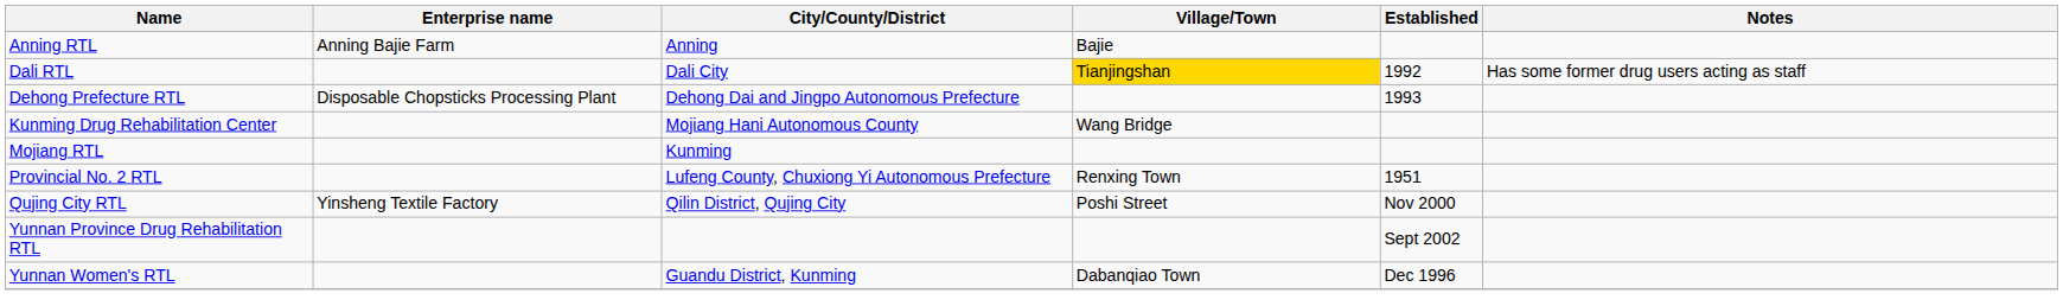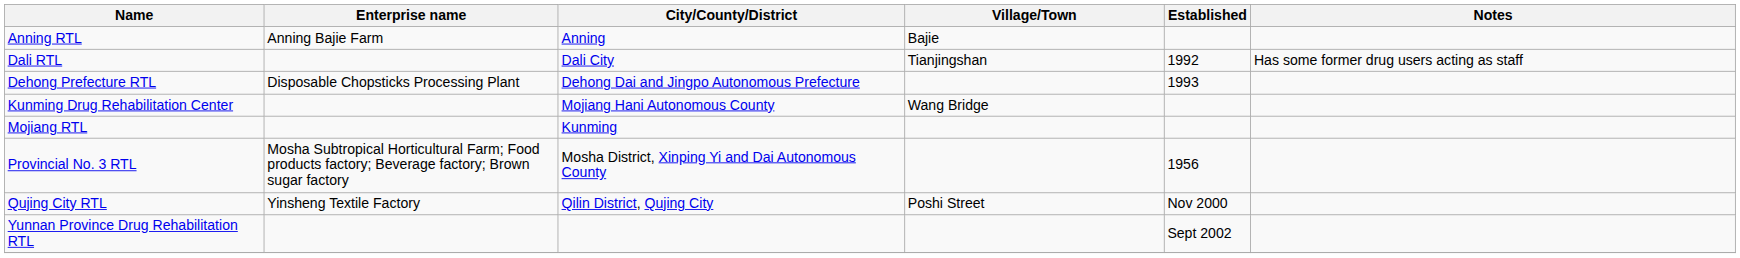Dali RTL | Village/Town: gold background -> no background
- row: Provincial No. 2 RTL | Lufeng County, Chuxiong Yi Autonomous Prefecture | Renxing Town | 1951
+ row: Provincial No. 3 RTL | Mosha Subtropical Horticultural Farm; Food products factory; Beverage factory; Brown sugar factory | Mosha District, Xinping Yi and Dai Autonomous County | 1956
- row: Yunnan Women's RTL | Guandu District, Kunming | Dabanqiao Town | Dec 1996
